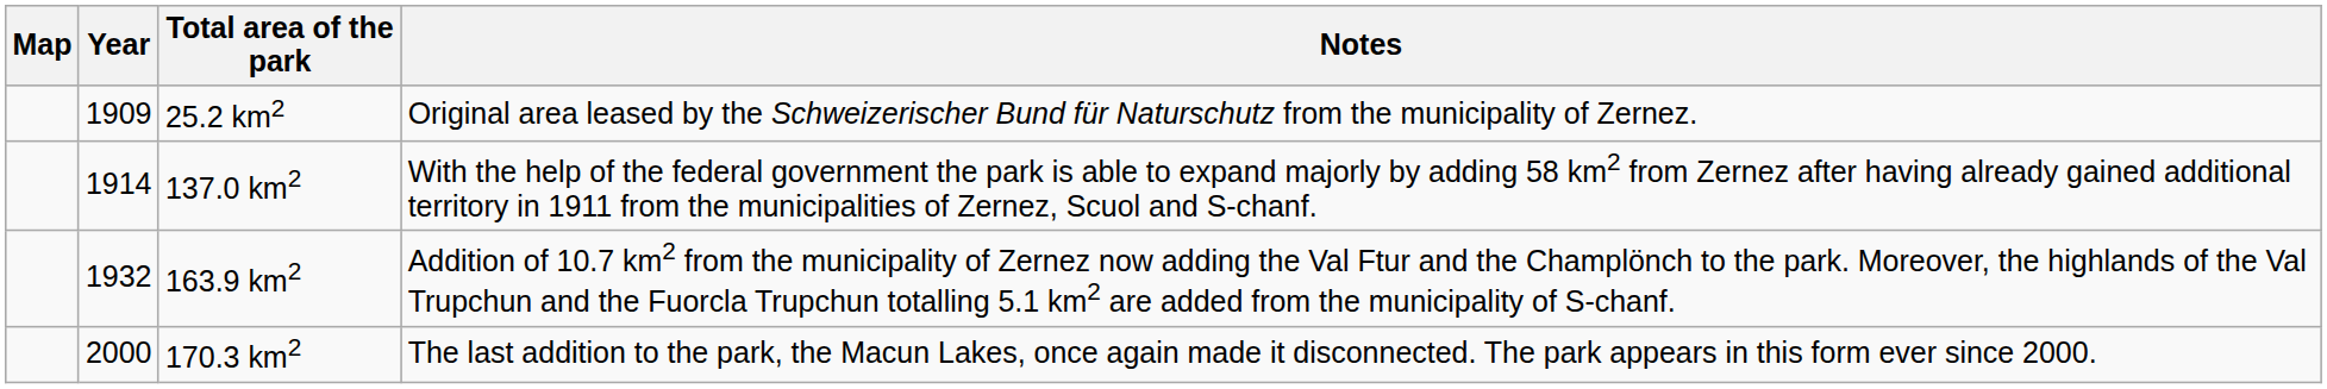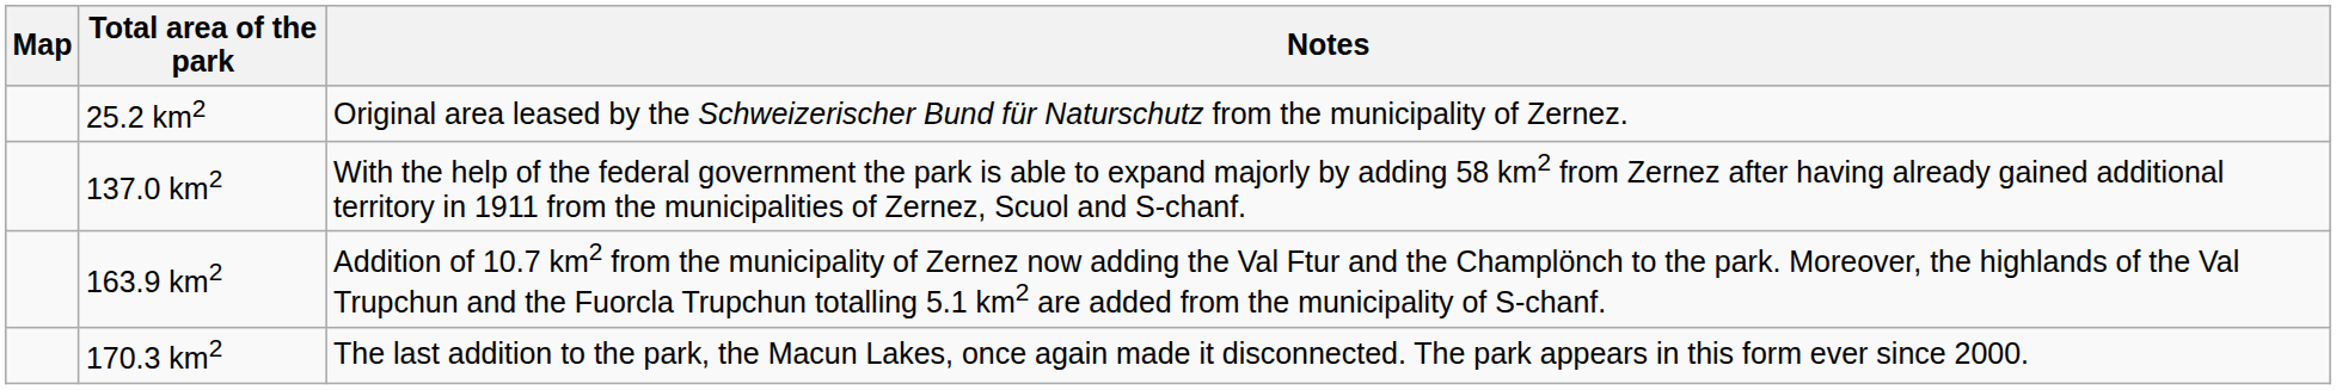- column: Year | 1909 | 1914 | 1932 | 2000
